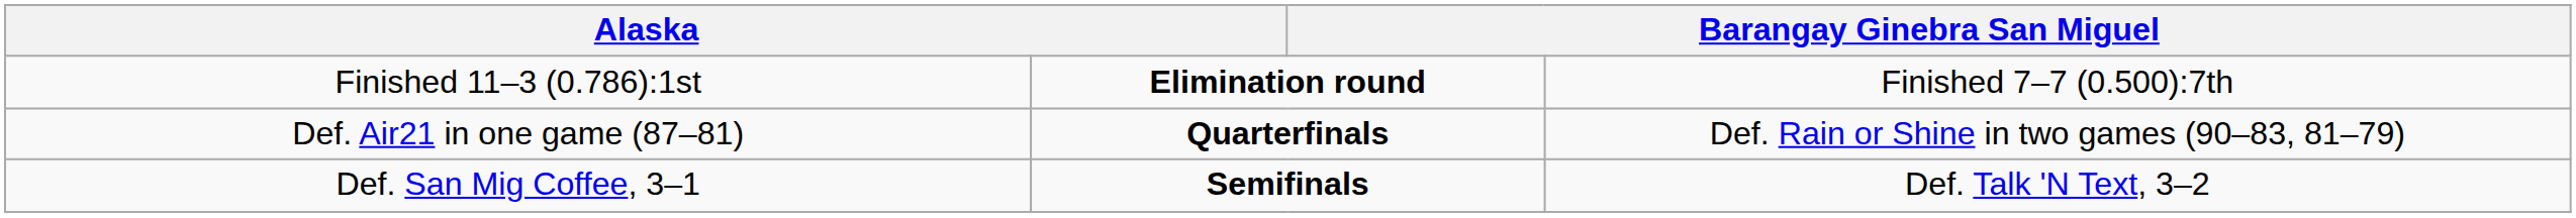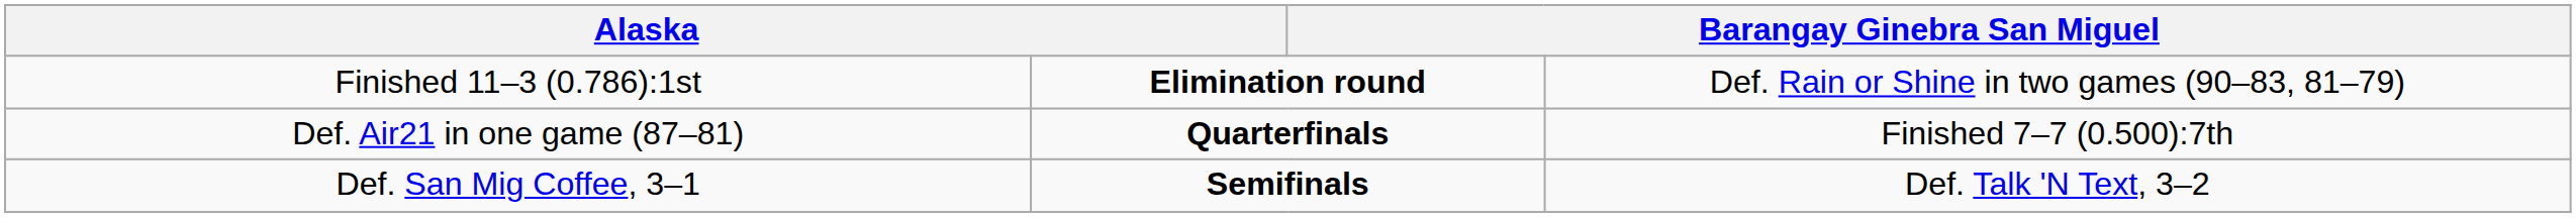Finished 11–3 (0.786):1st | column 4: Finished 7–7 (0.500):7th -> Def. Rain or Shine in two games (90–83, 81–79)
Def. Air21 in one game (87–81) | column 4: Def. Rain or Shine in two games (90–83, 81–79) -> Finished 7–7 (0.500):7th
